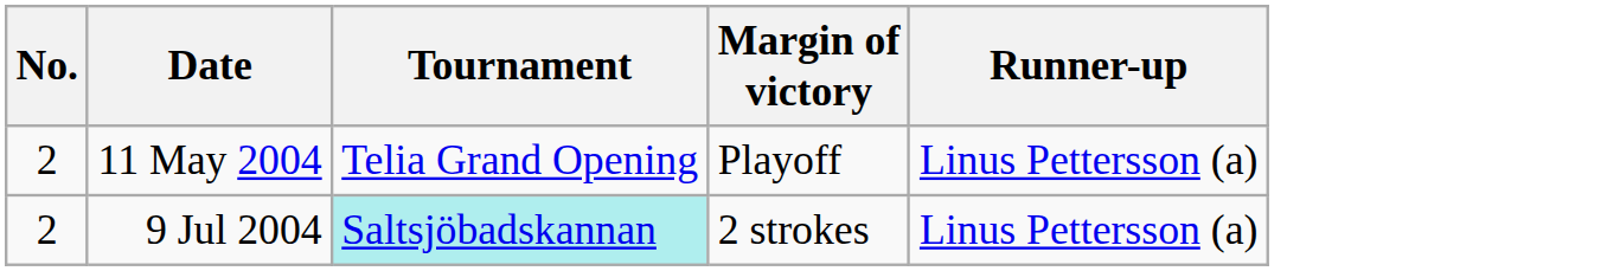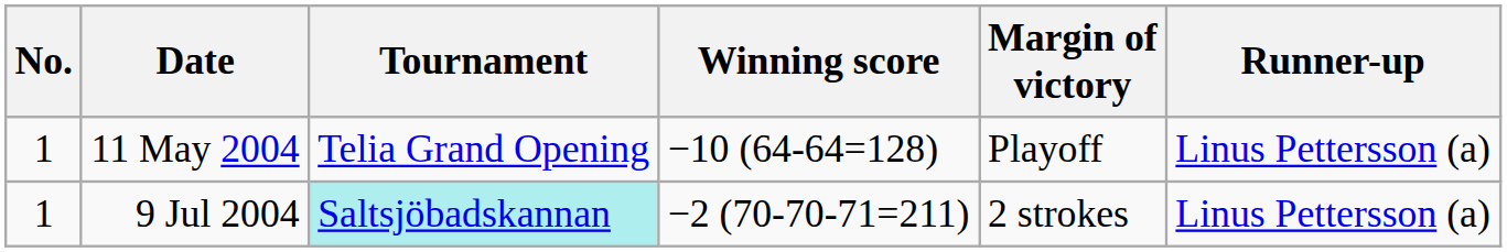+ column: Winning score | −10 (64-64=128) | −2 (70-70-71=211)
11 May 2004 | No.: 2 -> 1
9 Jul 2004 | No.: 2 -> 1
